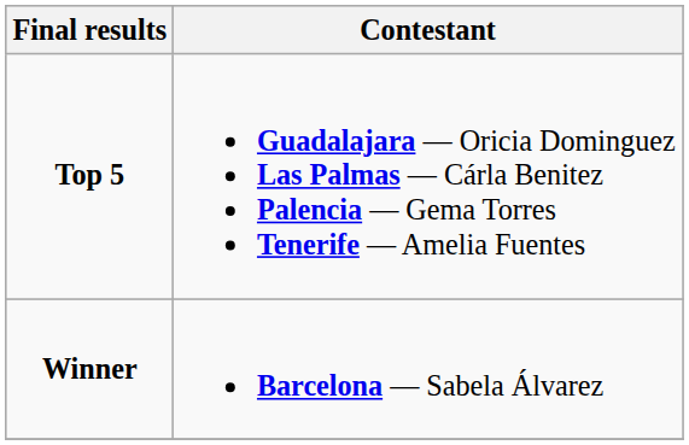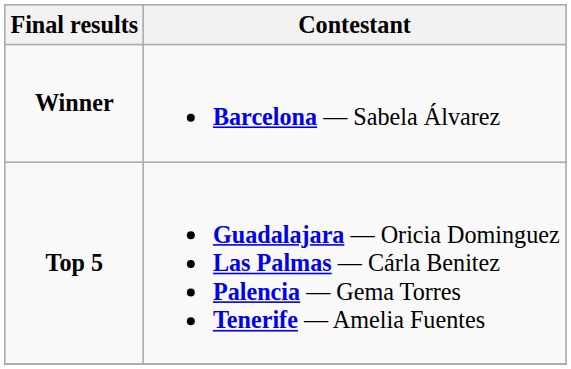rows swapped: Winner <-> Top 5
